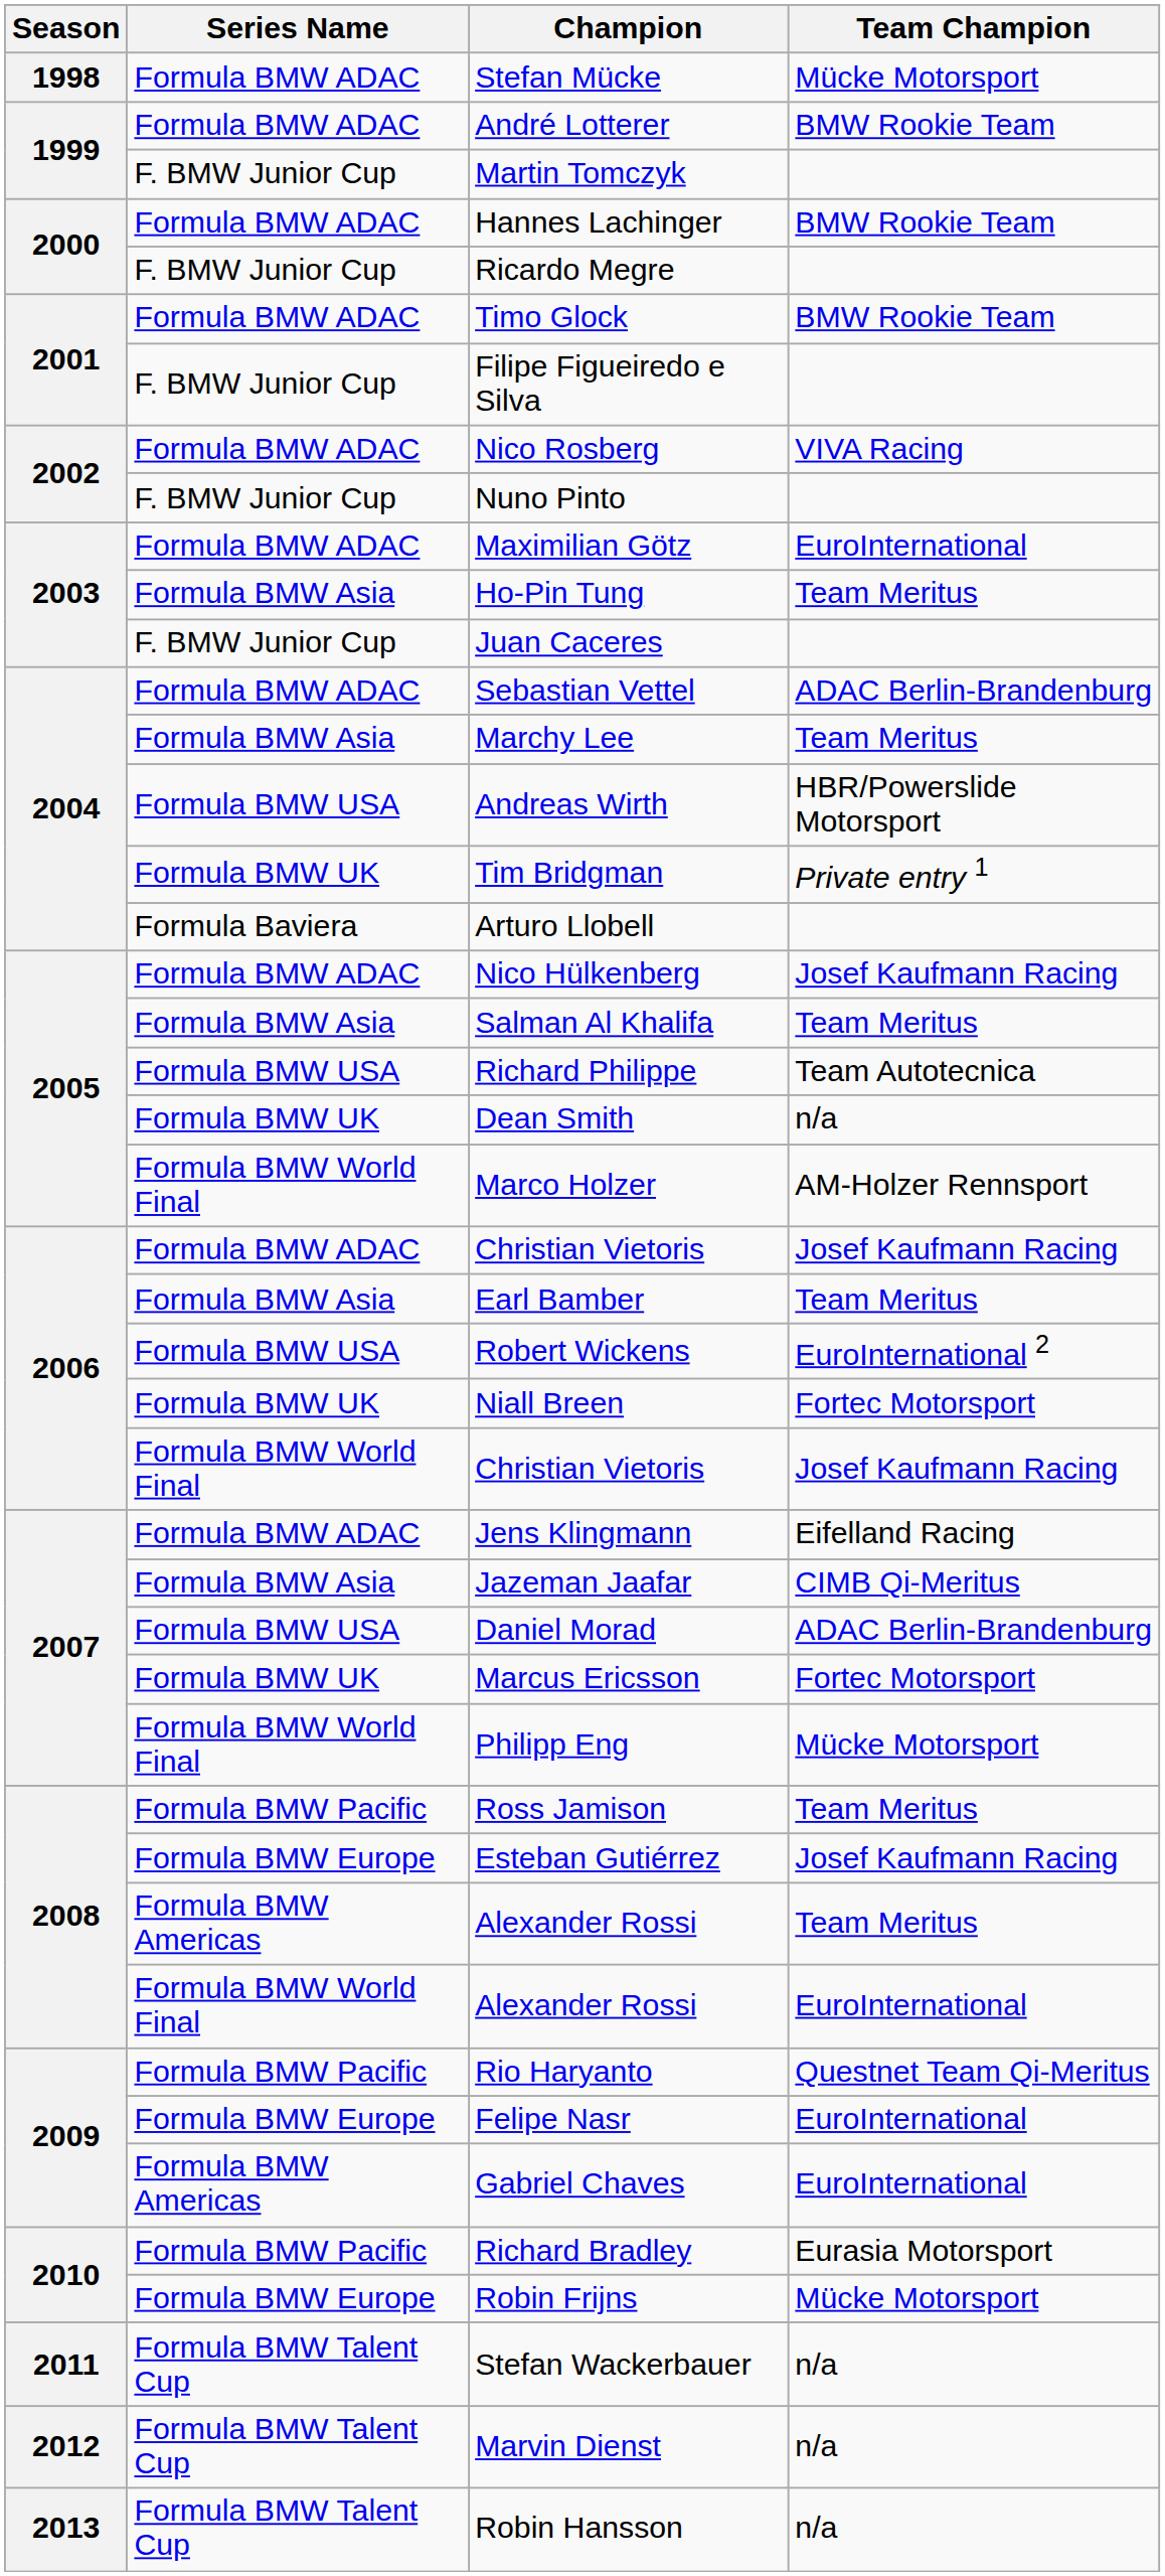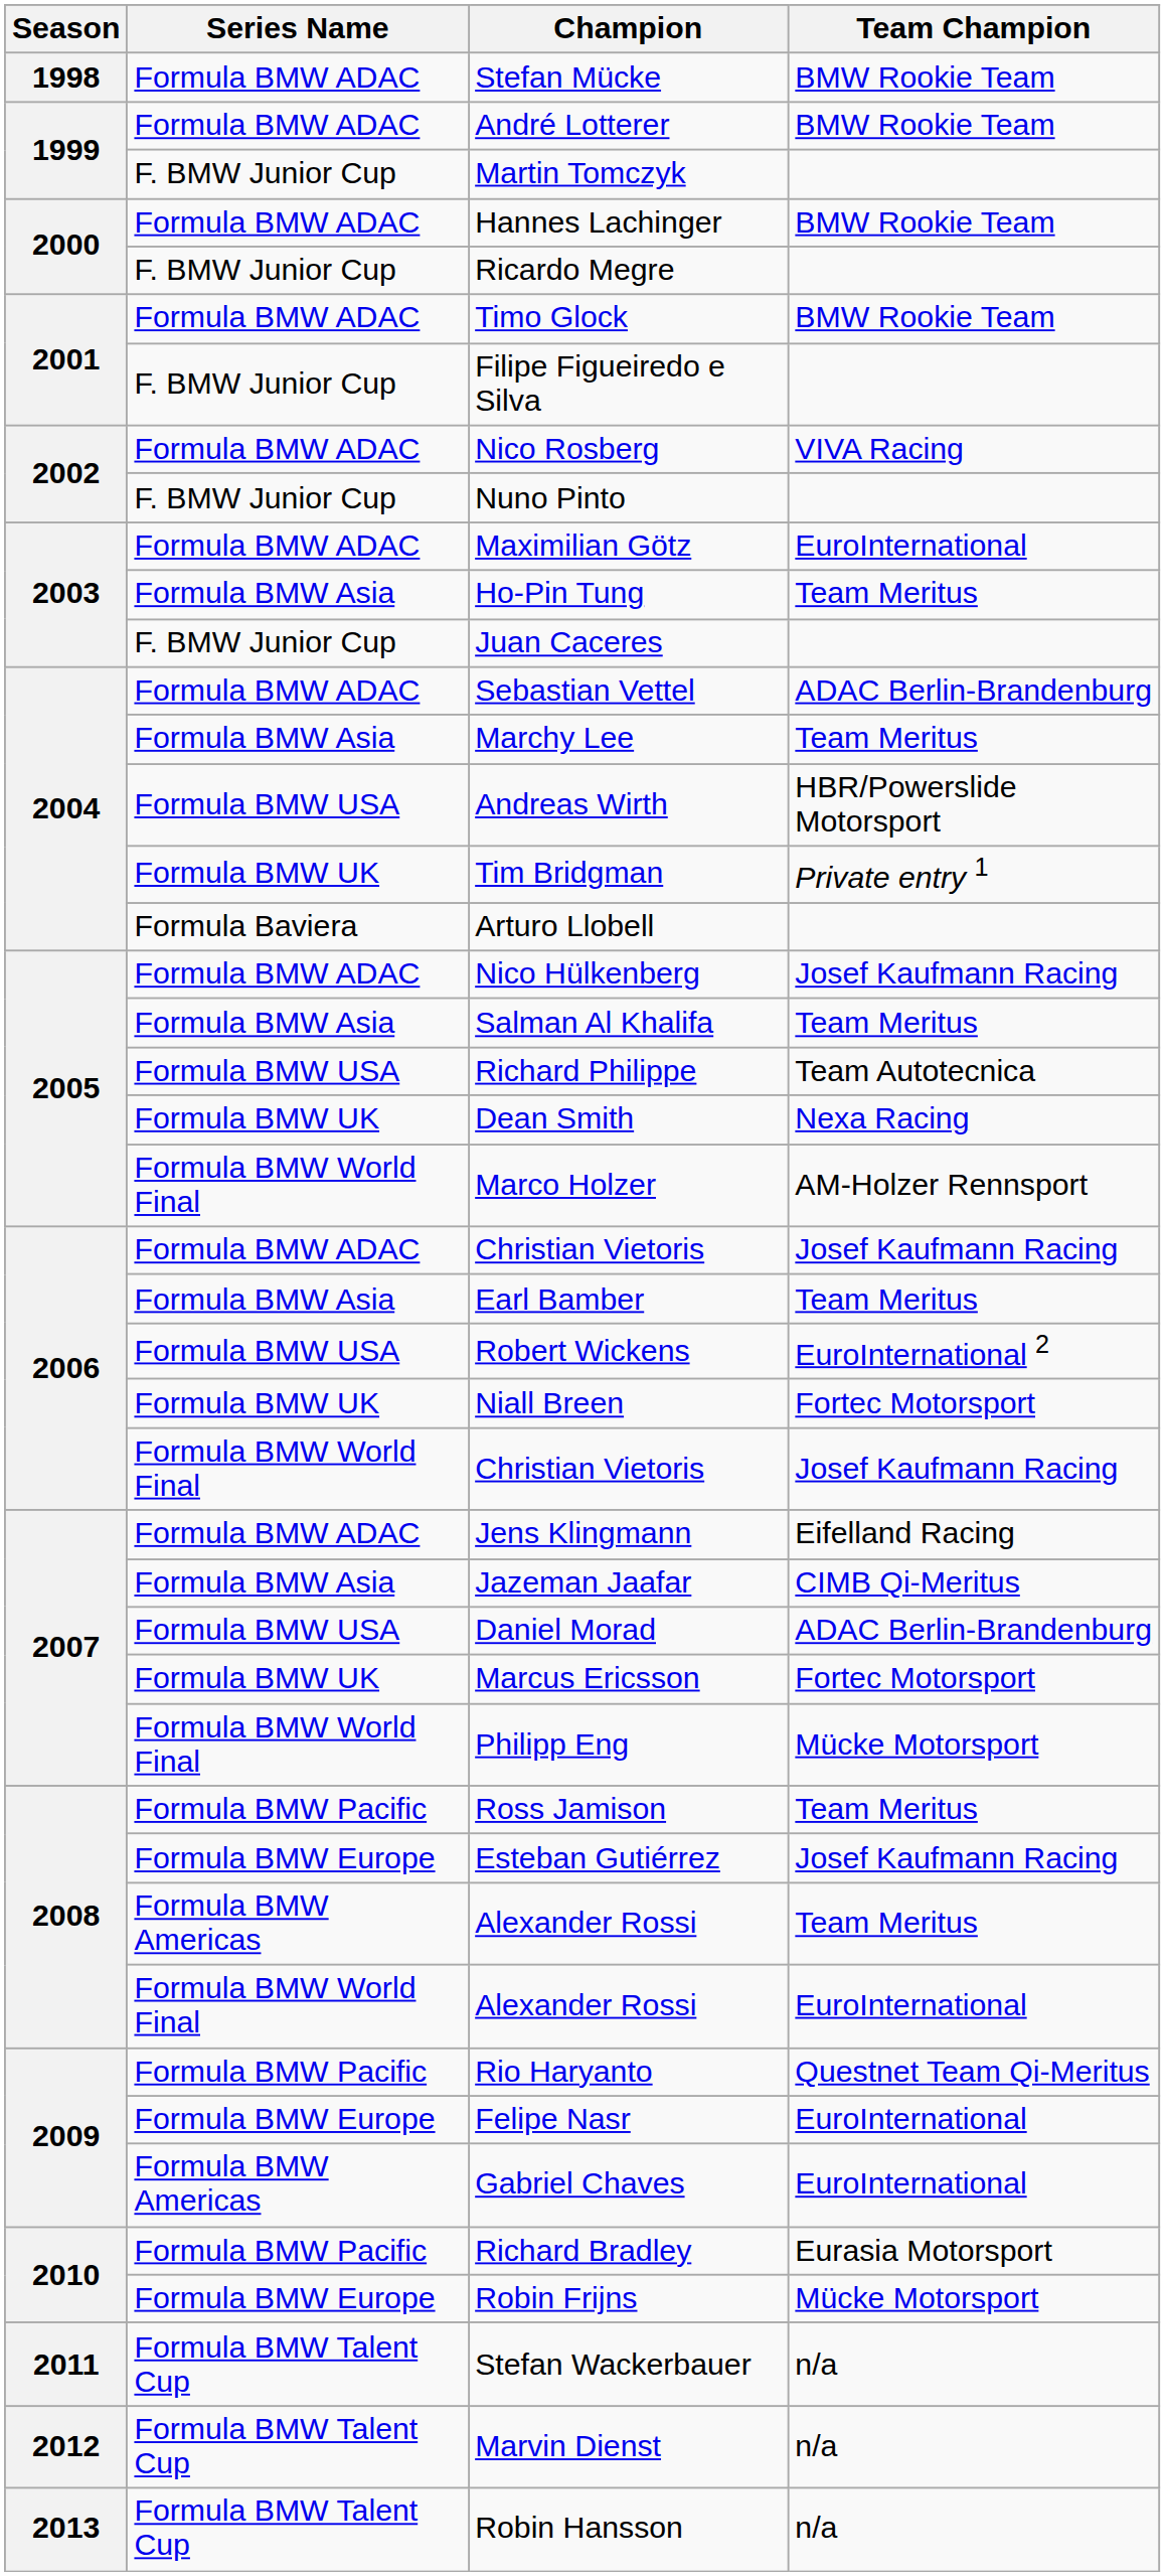Stefan Mücke | Team Champion: Mücke Motorsport -> BMW Rookie Team
Dean Smith | Team Champion: n/a -> Nexa Racing
